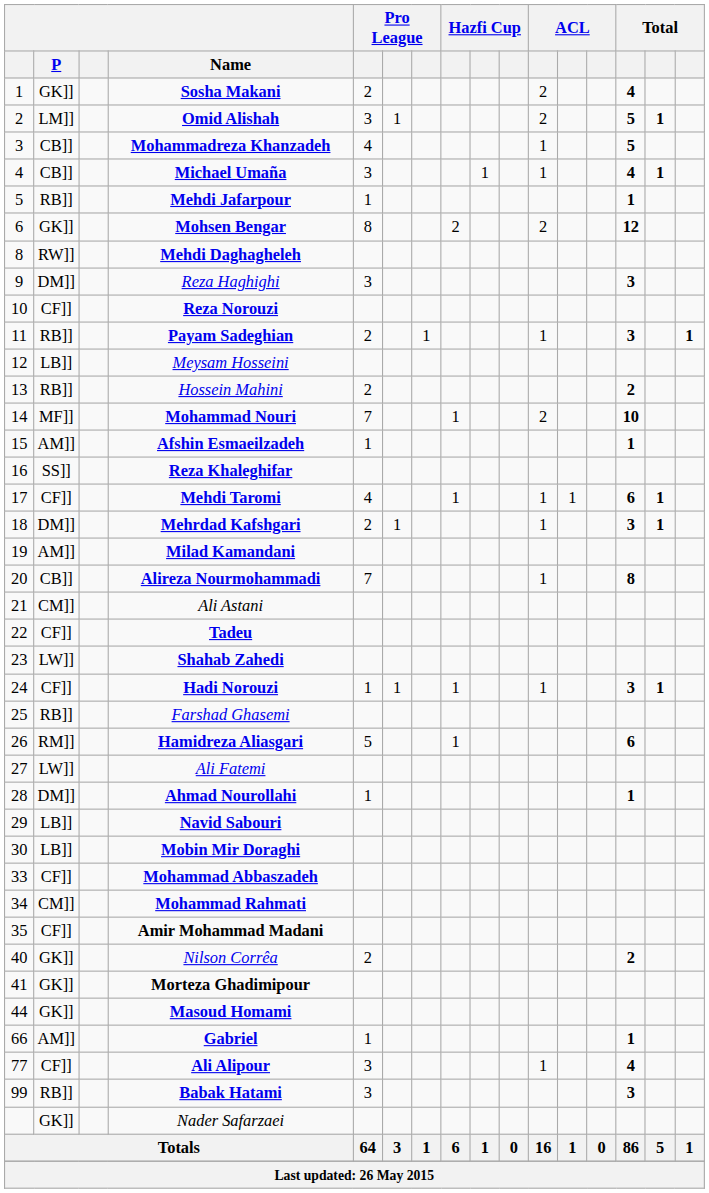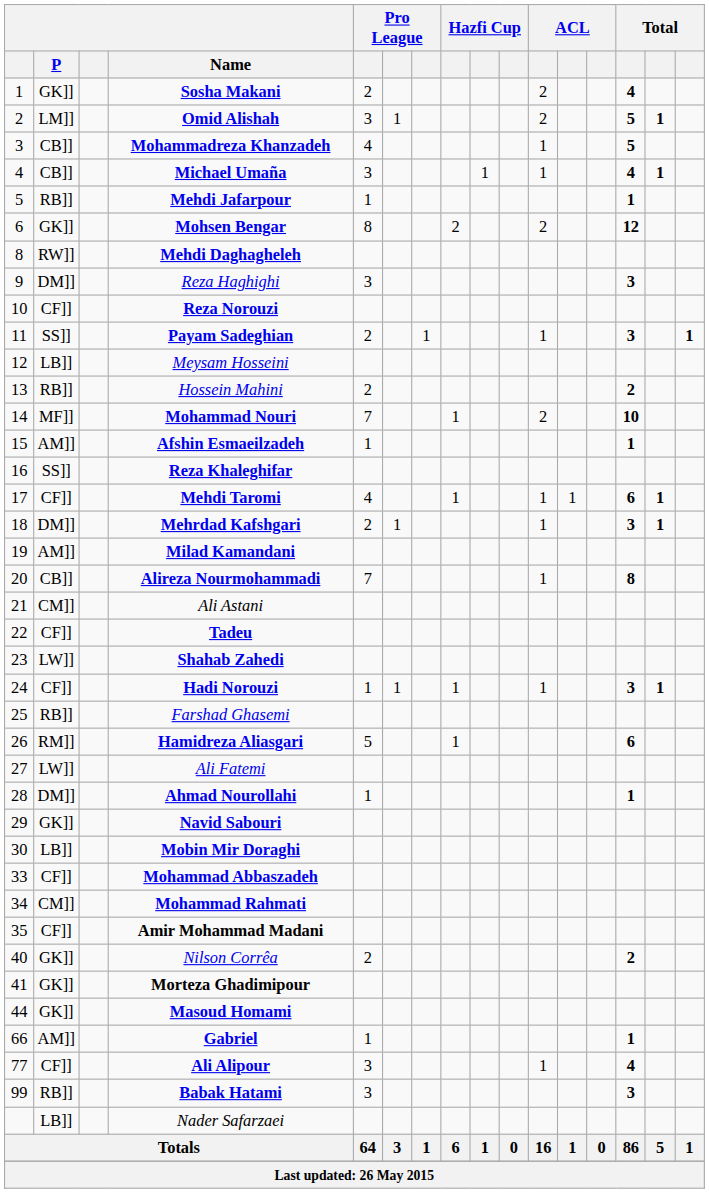Payam Sadeghian | P: RB]] -> SS]]
Navid Sabouri | P: LB]] -> GK]]
Nader Safarzaei | P: GK]] -> LB]]
